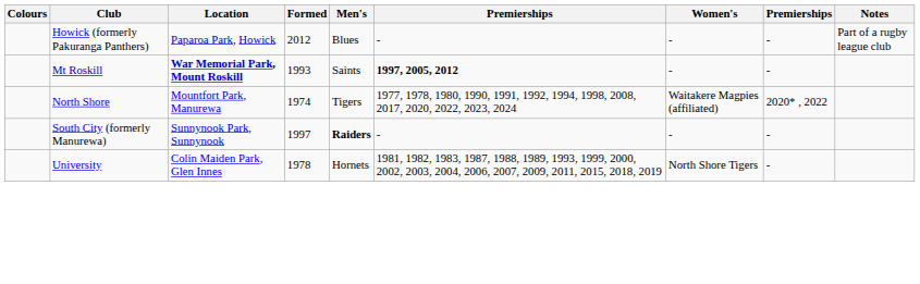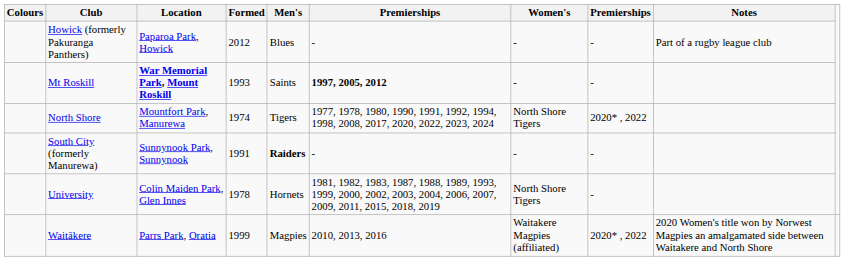North Shore | Women's: Waitakere Magpies (affiliated) -> North Shore Tigers
South City (formerly Manurewa) | Formed: 1997 -> 1991
+ row: Waitākere | Parrs Park, Oratia | 1999 | Magpies | 2010, 2013, 2016 | Waitakere Magpies (affiliated) | 2020* , 2022 | 2020 Women's title won by Norwest Magpies an amalgamated side between Waitakere and North Shore
